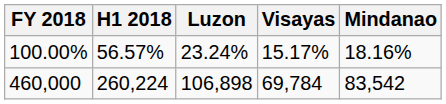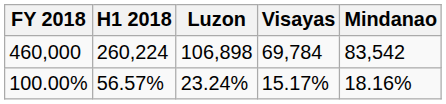rows swapped: 460,000 <-> 100.00%
